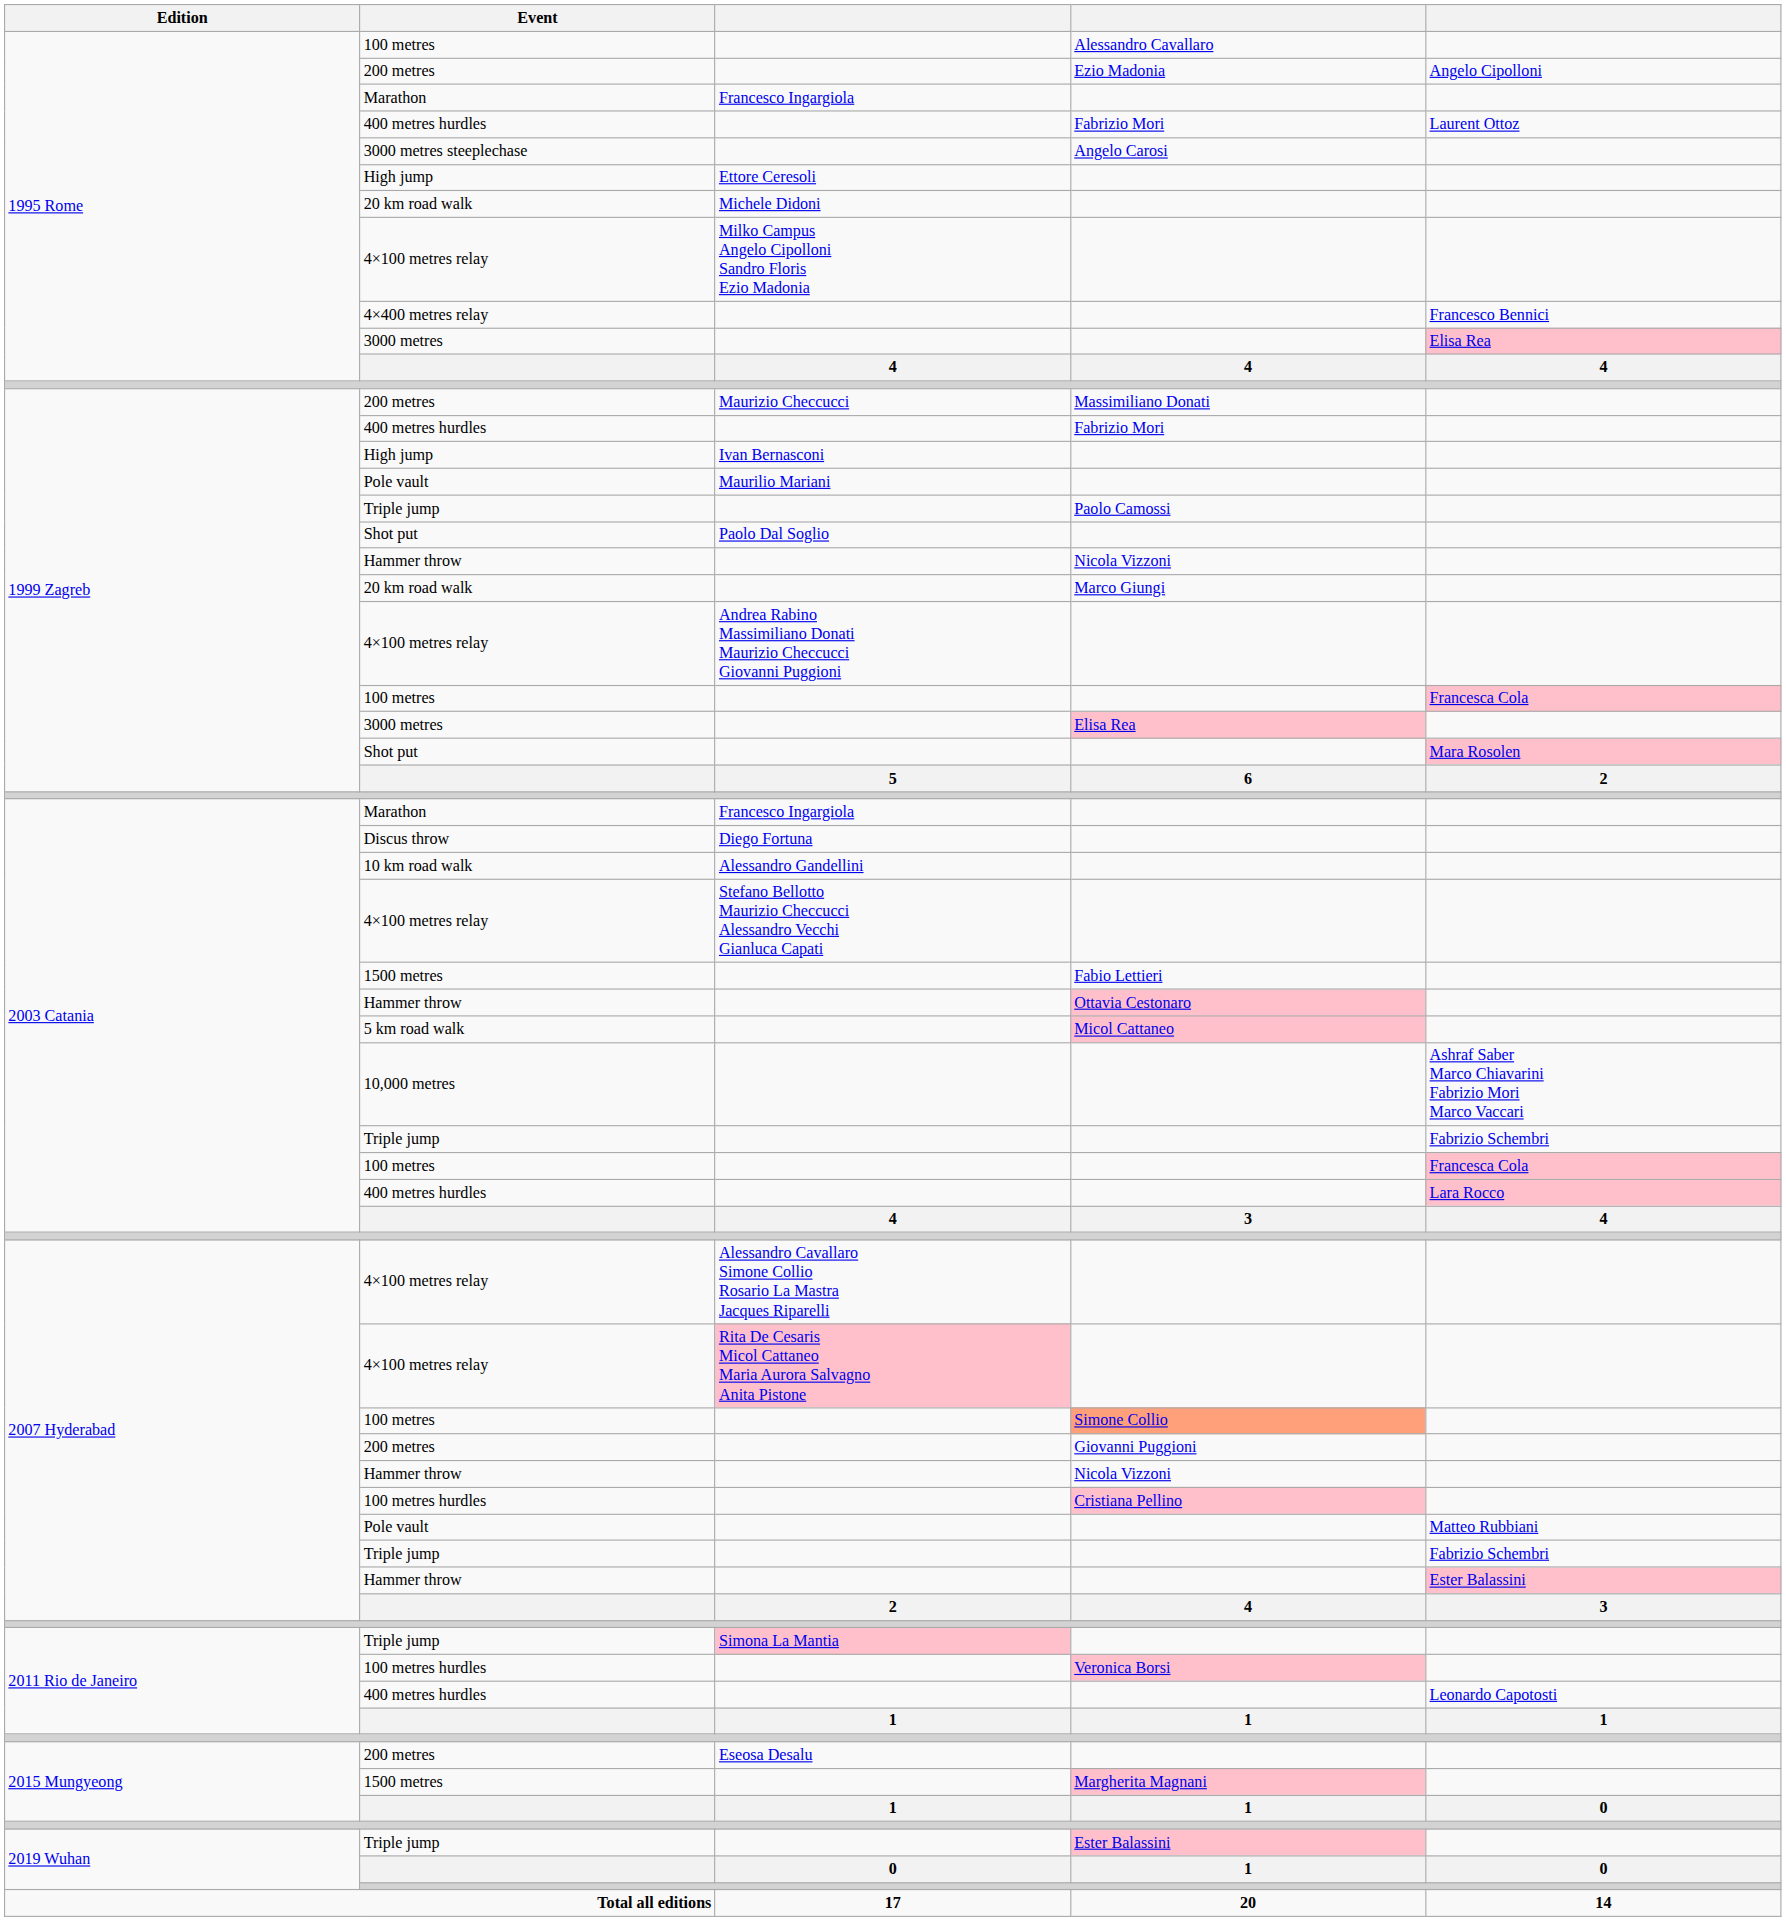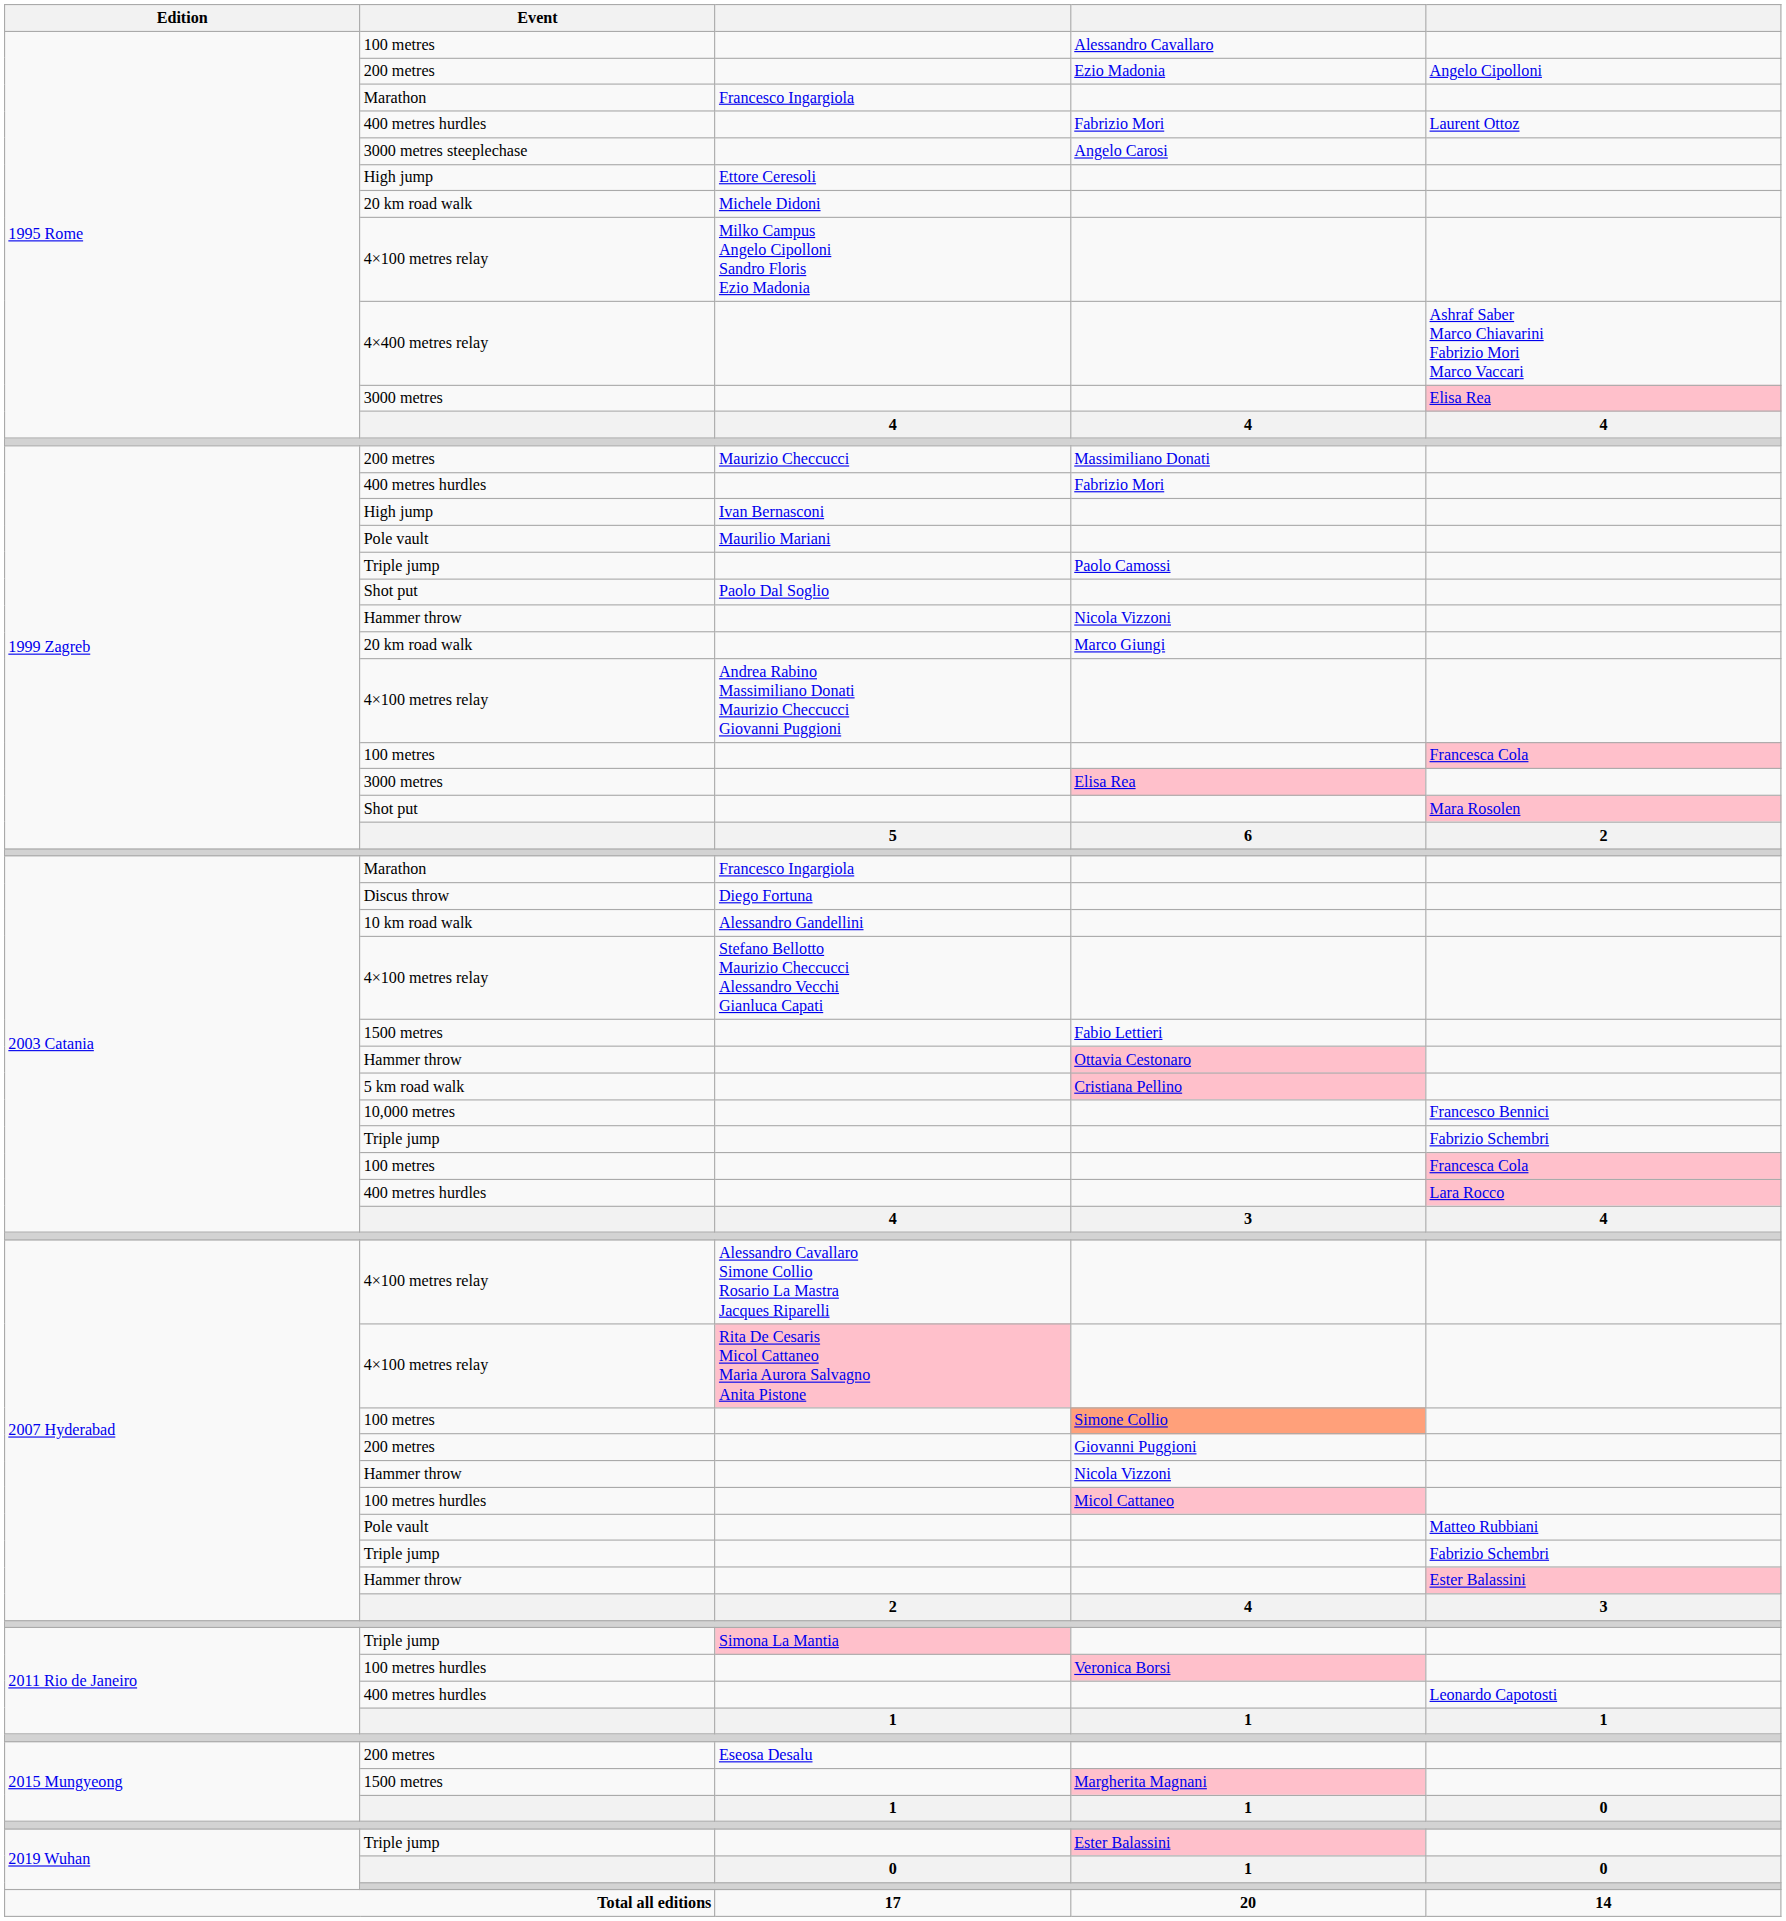4×400 metres relay | column 5: Francesco Bennici -> Ashraf Saber Marco Chiavarini Fabrizio Mori Marco Vaccari
5 km road walk | column 4: Micol Cattaneo -> Cristiana Pellino
10,000 metres | column 5: Ashraf Saber Marco Chiavarini Fabrizio Mori Marco Vaccari -> Francesco Bennici
2007 Hyderabad / 100 metres hurdles | column 4: Cristiana Pellino -> Micol Cattaneo
